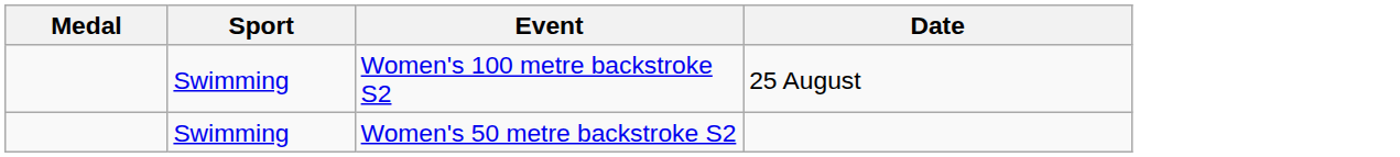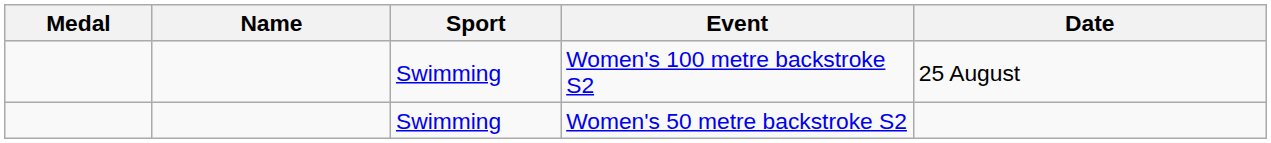+ column: Name
